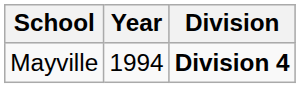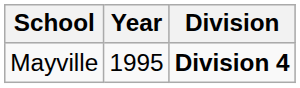Mayville | Year: 1994 -> 1995
